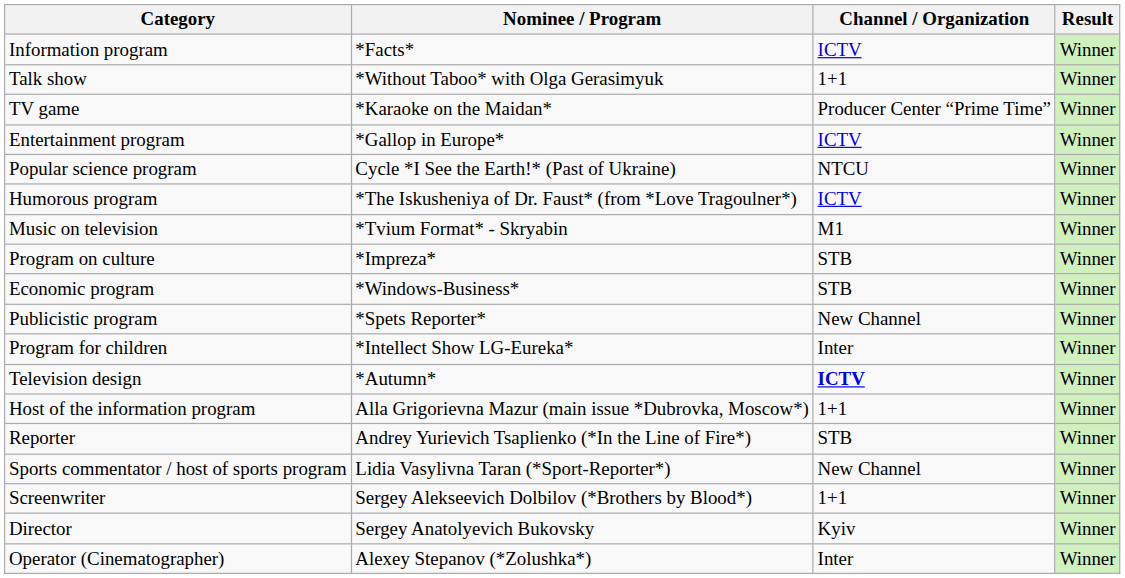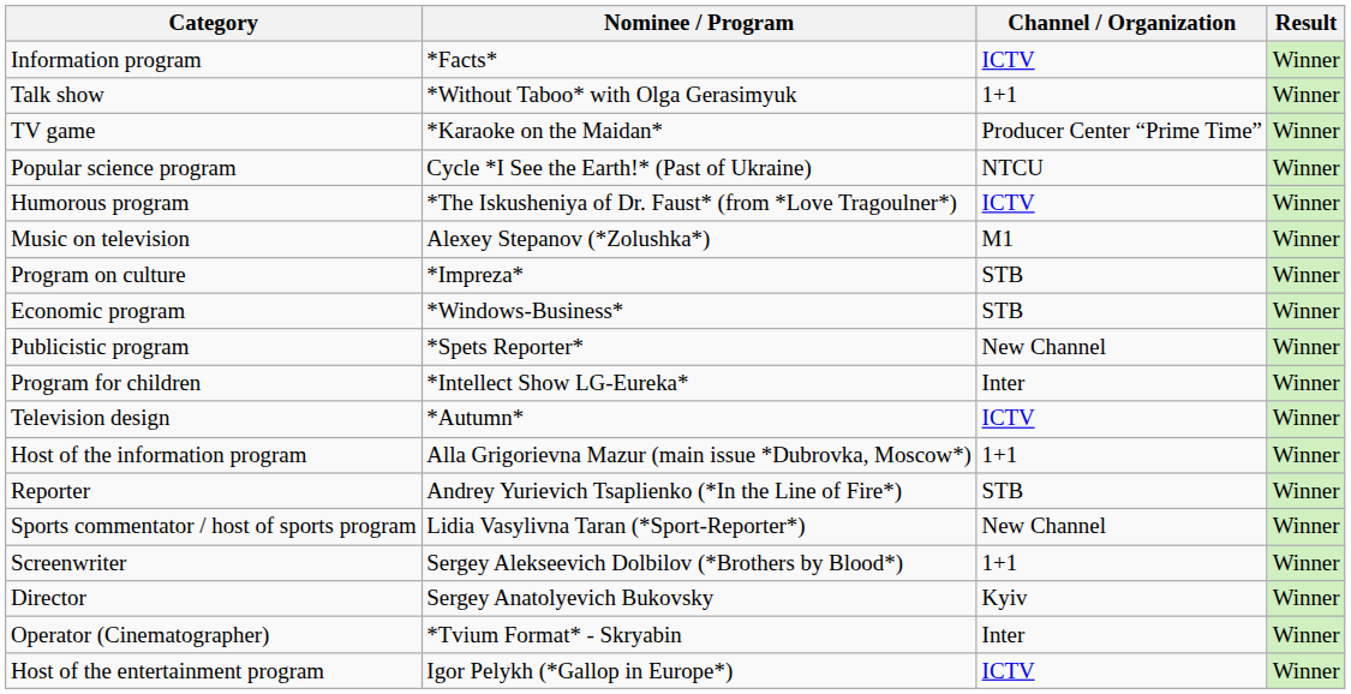- row: Entertainment program | *Gallop in Europe* | ICTV | Winner
Music on television | Nominee / Program: *Tvium Format* - Skryabin -> Alexey Stepanov (*Zolushka*)
Television design | Channel / Organization: bold -> normal
Operator (Cinematographer) | Nominee / Program: Alexey Stepanov (*Zolushka*) -> *Tvium Format* - Skryabin
+ row: Host of the entertainment program | Igor Pelykh (*Gallop in Europe*) | ICTV | Winner
